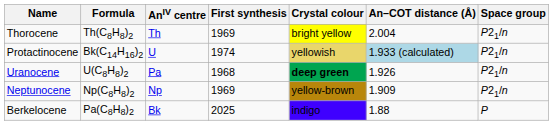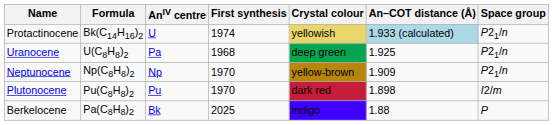- row: Thorocene | Th(C8H8)2 | Th | 1969 | bright yellow | 2.004 | P21/n
Uranocene | Crystal colour: bold -> normal
Uranocene | An–COT distance (Å): 1.926 -> 1.925
Neptunocene | First synthesis: 1969 -> 1970
+ row: Plutonocene | Pu(C8H8)2 | Pu | 1970 | dark red | 1.898 | I2/m
